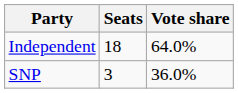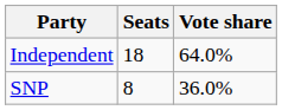SNP | Seats: 3 -> 8
